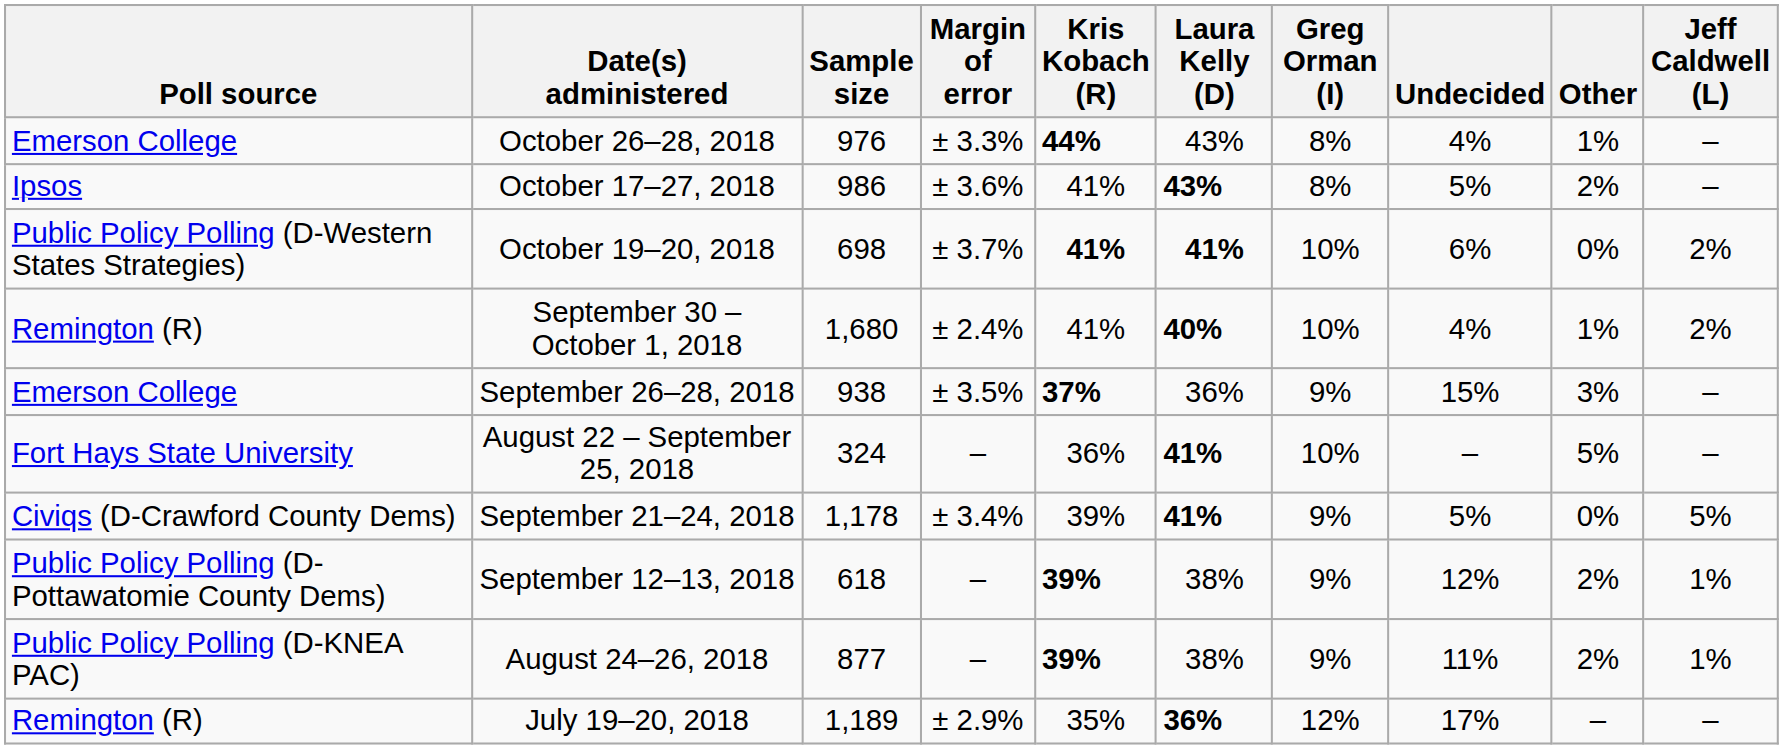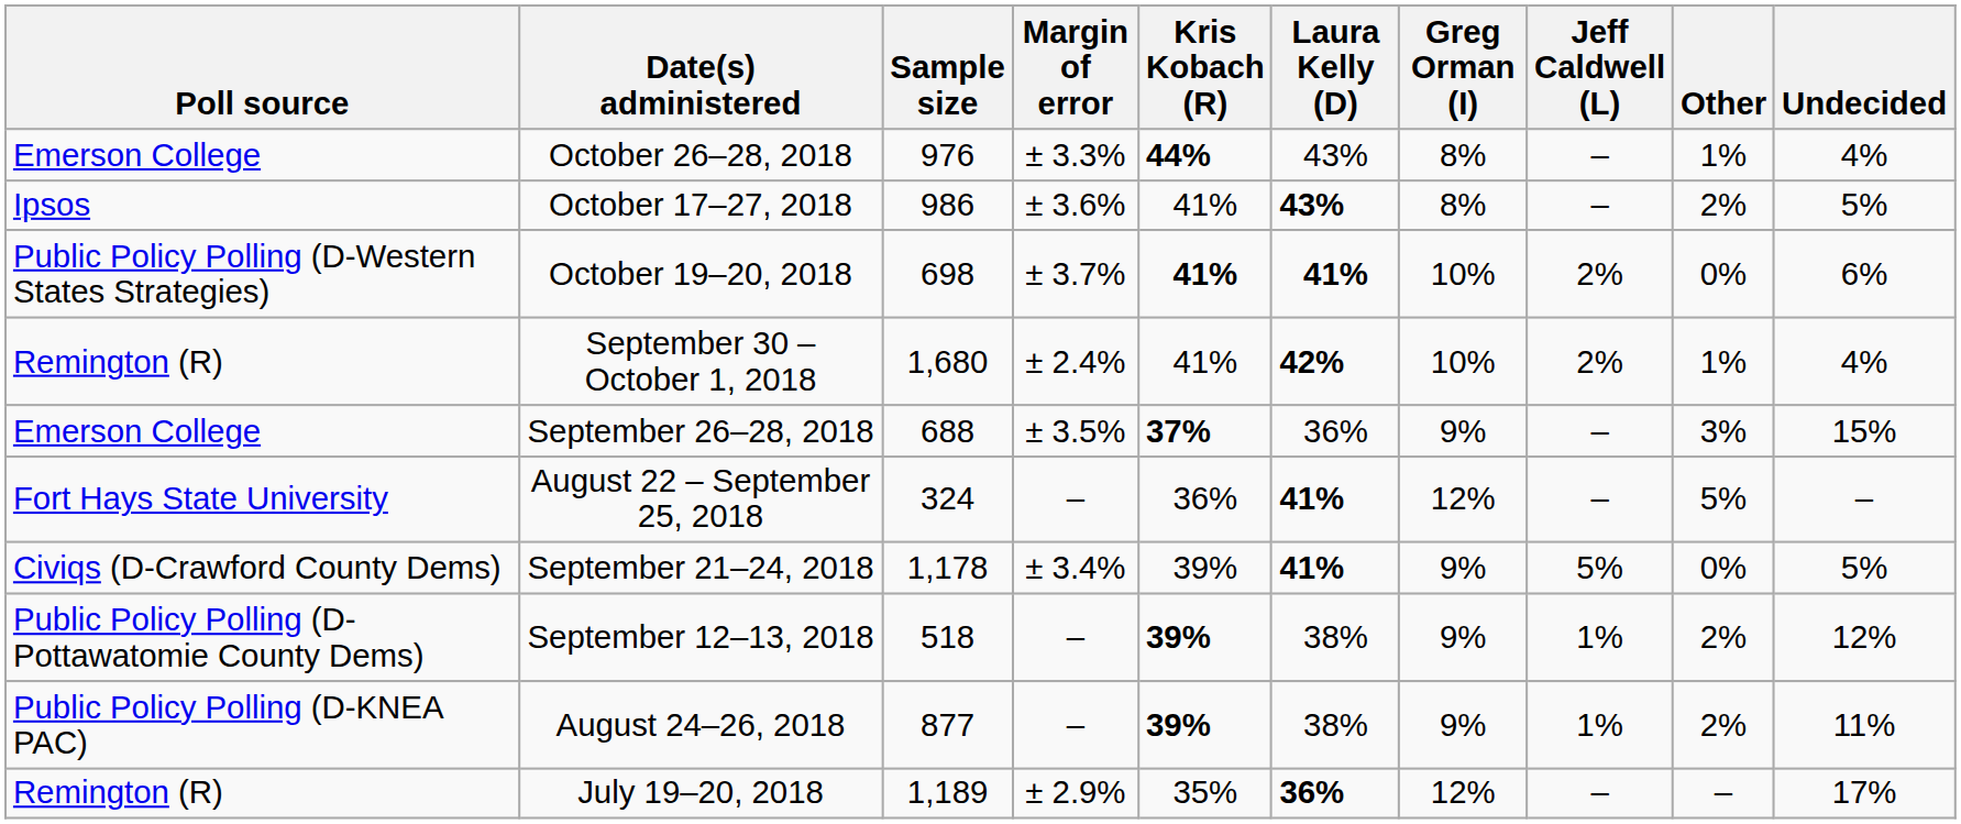columns swapped: Jeff Caldwell (L) <-> Undecided
September 30 – October 1, 2018 | Laura Kelly (D): 40% -> 42%
September 26–28, 2018 | Sample size: 938 -> 688
August 22 – September 25, 2018 | Greg Orman (I): 10% -> 12%
September 12–13, 2018 | Sample size: 618 -> 518
